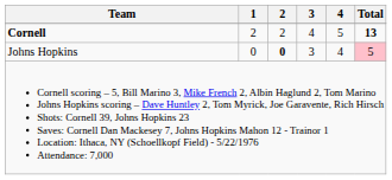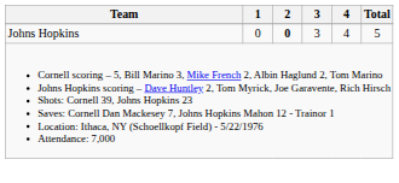- row: Cornell | 2 | 2 | 4 | 5 | 13
Johns Hopkins | Total: pink background -> no background
